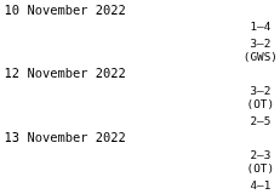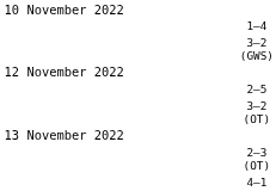rows swapped: 3–2 (OT) <-> 2–5
